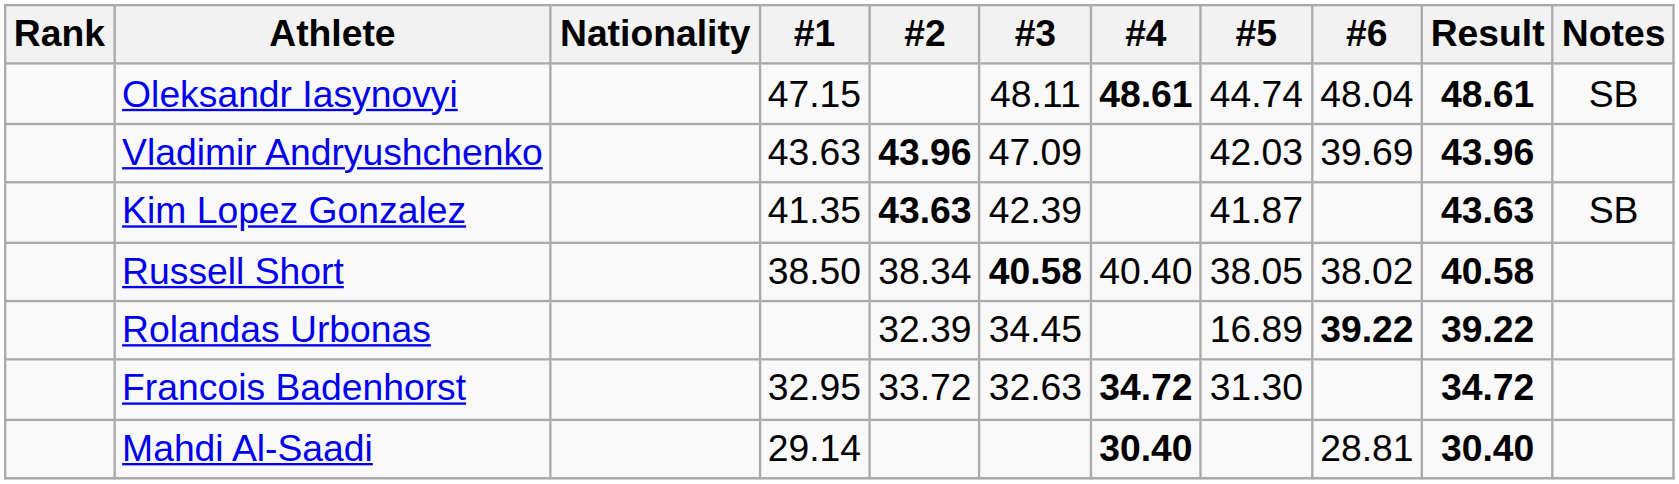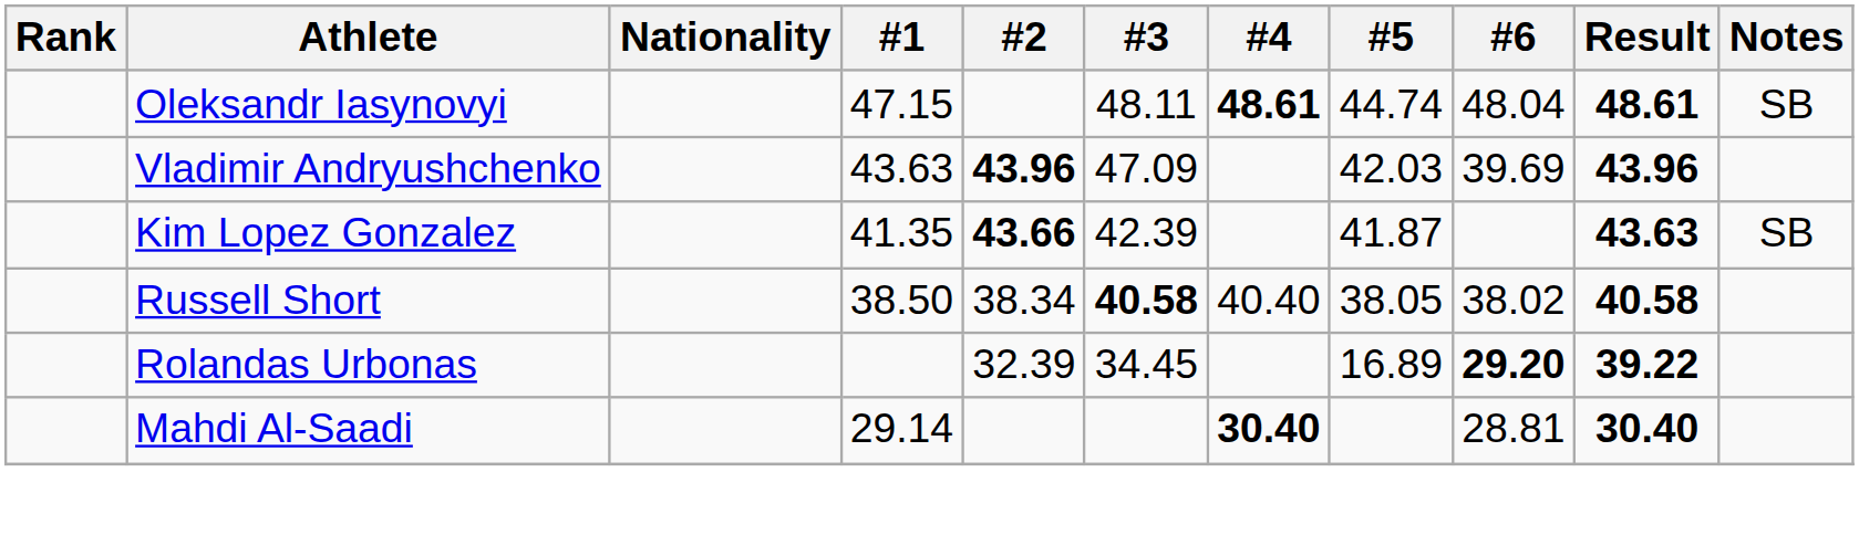Kim Lopez Gonzalez | #2: 43.63 -> 43.66
Rolandas Urbonas | #6: 39.22 -> 29.20
- row: Francois Badenhorst | 32.95 | 33.72 | 32.63 | 34.72 | 31.30 | 34.72
